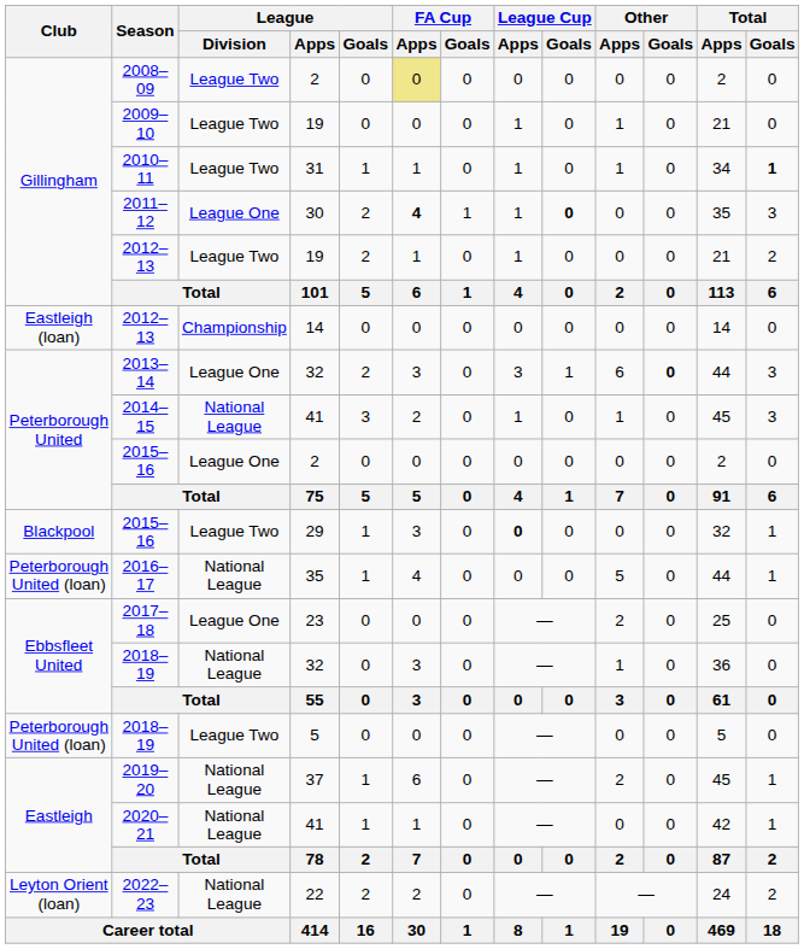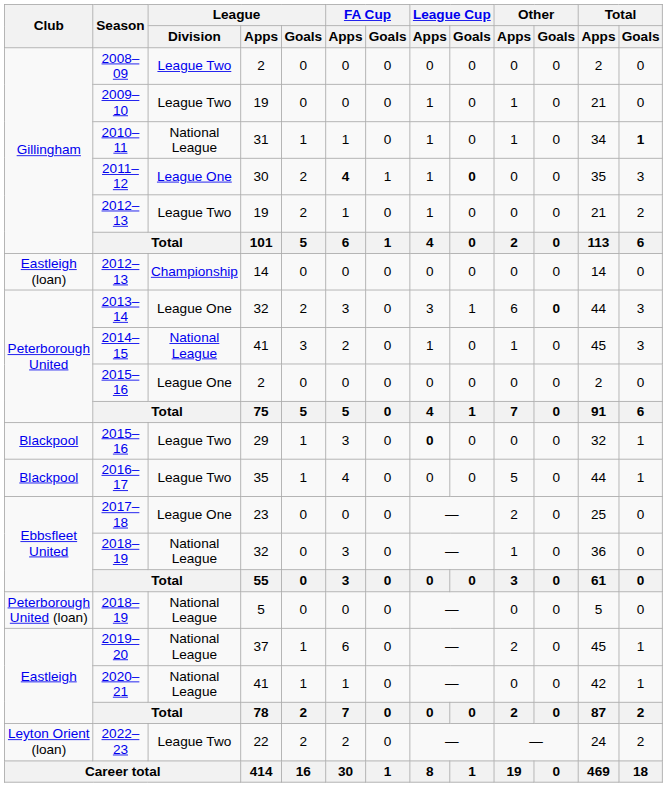2008–09 | FA Cup / Apps: khaki background -> no background
2010–11 | League / Division: League Two -> National League
2016–17 | Club: Peterborough United (loan) -> Blackpool
2016–17 | League / Division: National League -> League Two
2018–19 / 5 | League / Division: League Two -> National League
2022–23 | League / Division: National League -> League Two
